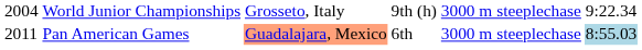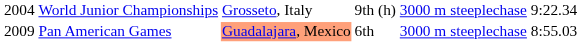Pan American Games | column 1: 2011 -> 2009
Pan American Games | column 6: lightblue background -> no background
